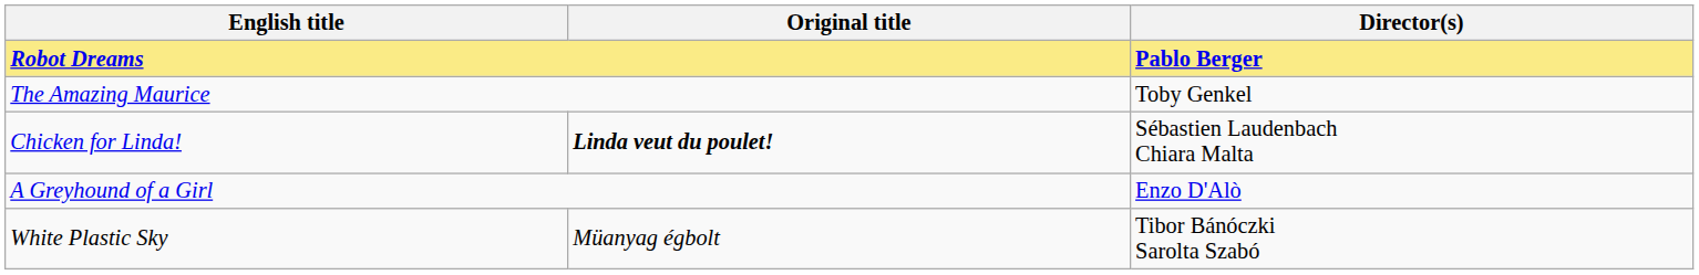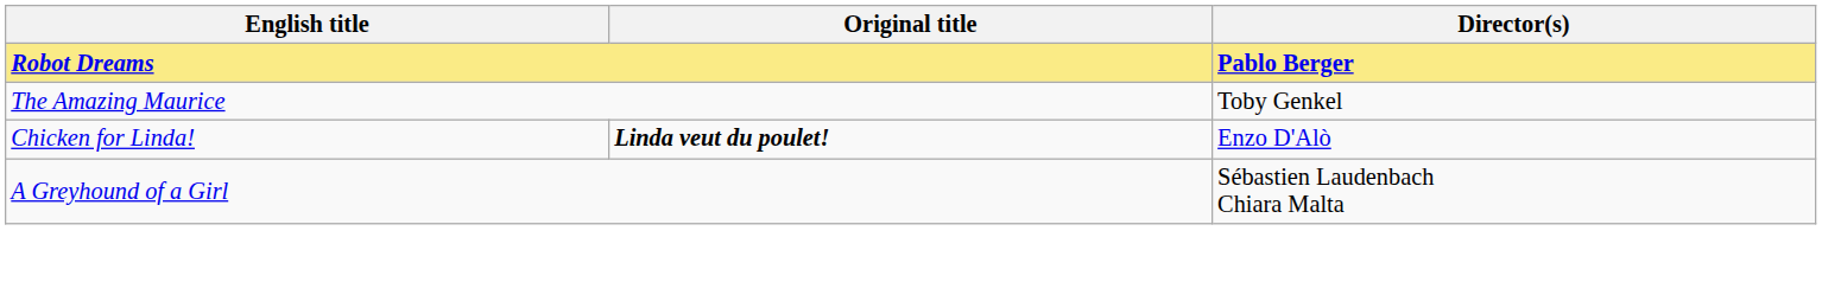Chicken for Linda! | Director(s): Sébastien Laudenbach Chiara Malta -> Enzo D'Alò
A Greyhound of a Girl | Director(s): Enzo D'Alò -> Sébastien Laudenbach Chiara Malta
- row: White Plastic Sky | Müanyag égbolt | Tibor Bánóczki Sarolta Szabó
